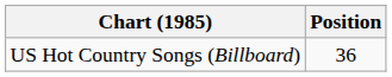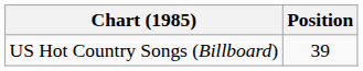US Hot Country Songs (Billboard) | Position: 36 -> 39
